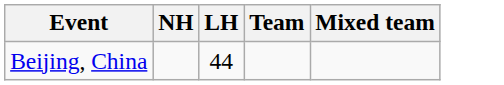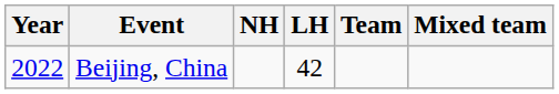+ column: Year | 2022
Beijing, China | LH: 44 -> 42
